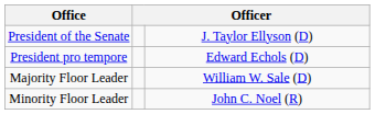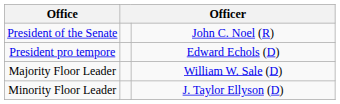President of the Senate | column 3: J. Taylor Ellyson (D) -> John C. Noel (R)
Minority Floor Leader | column 3: John C. Noel (R) -> J. Taylor Ellyson (D)
